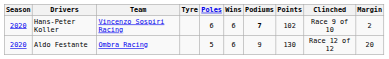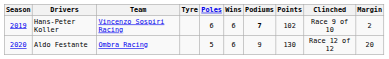Hans-Peter Koller | Season: 2020 -> 2019
